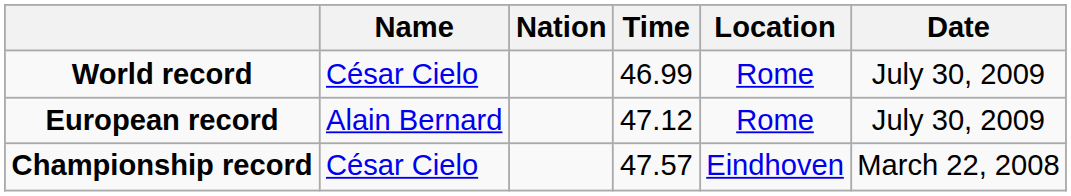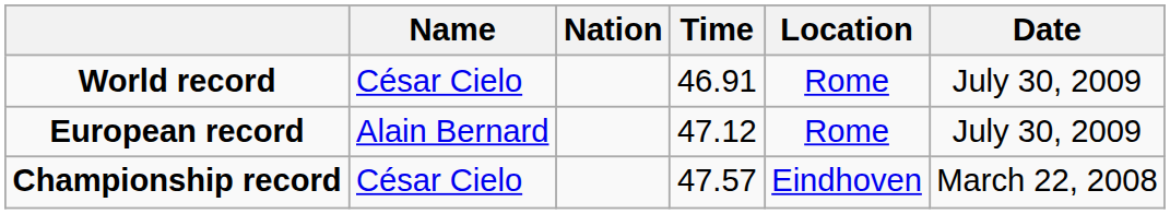World record | Time: 46.99 -> 46.91
